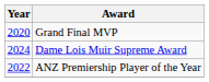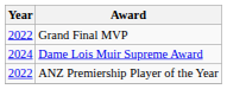Grand Final MVP | Year: 2020 -> 2022
